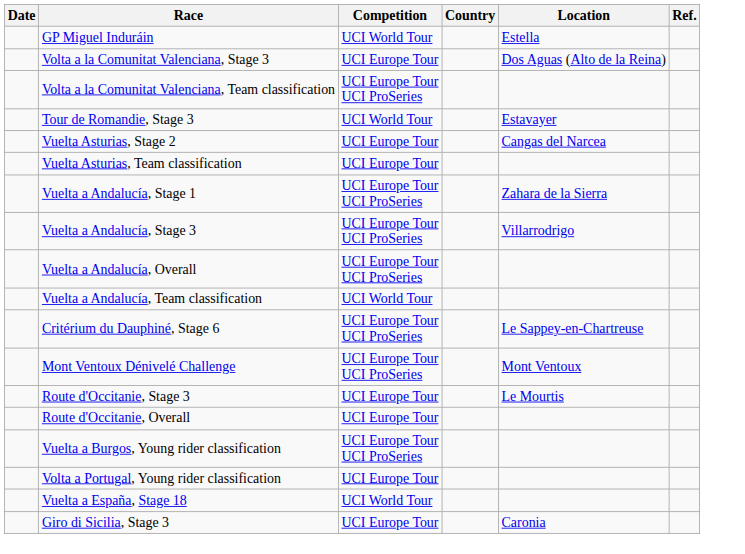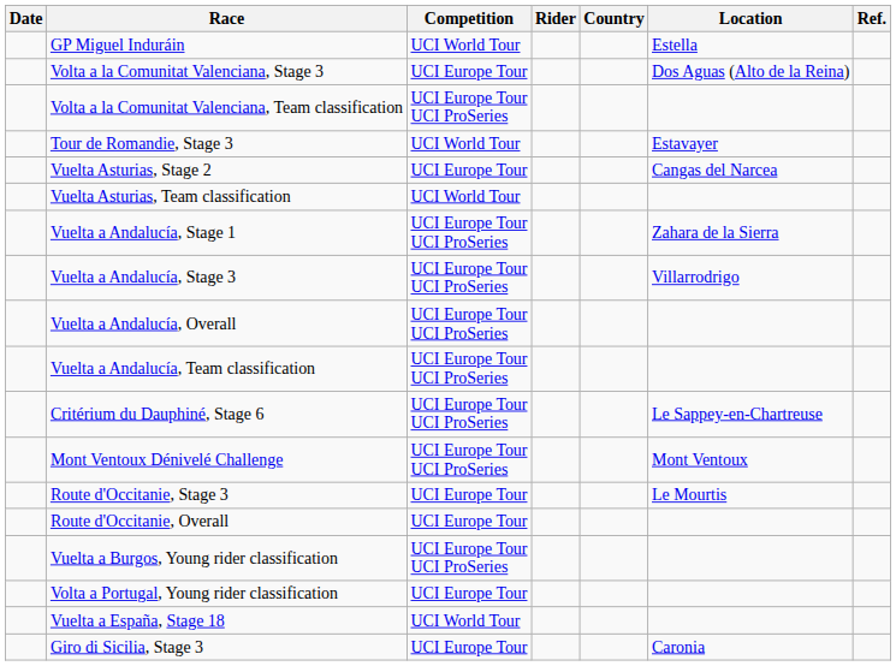+ column: Rider
Vuelta Asturias, Team classification | Competition: UCI Europe Tour -> UCI World Tour
Vuelta a Andalucía, Team classification | Competition: UCI World Tour -> UCI Europe Tour UCI ProSeries
